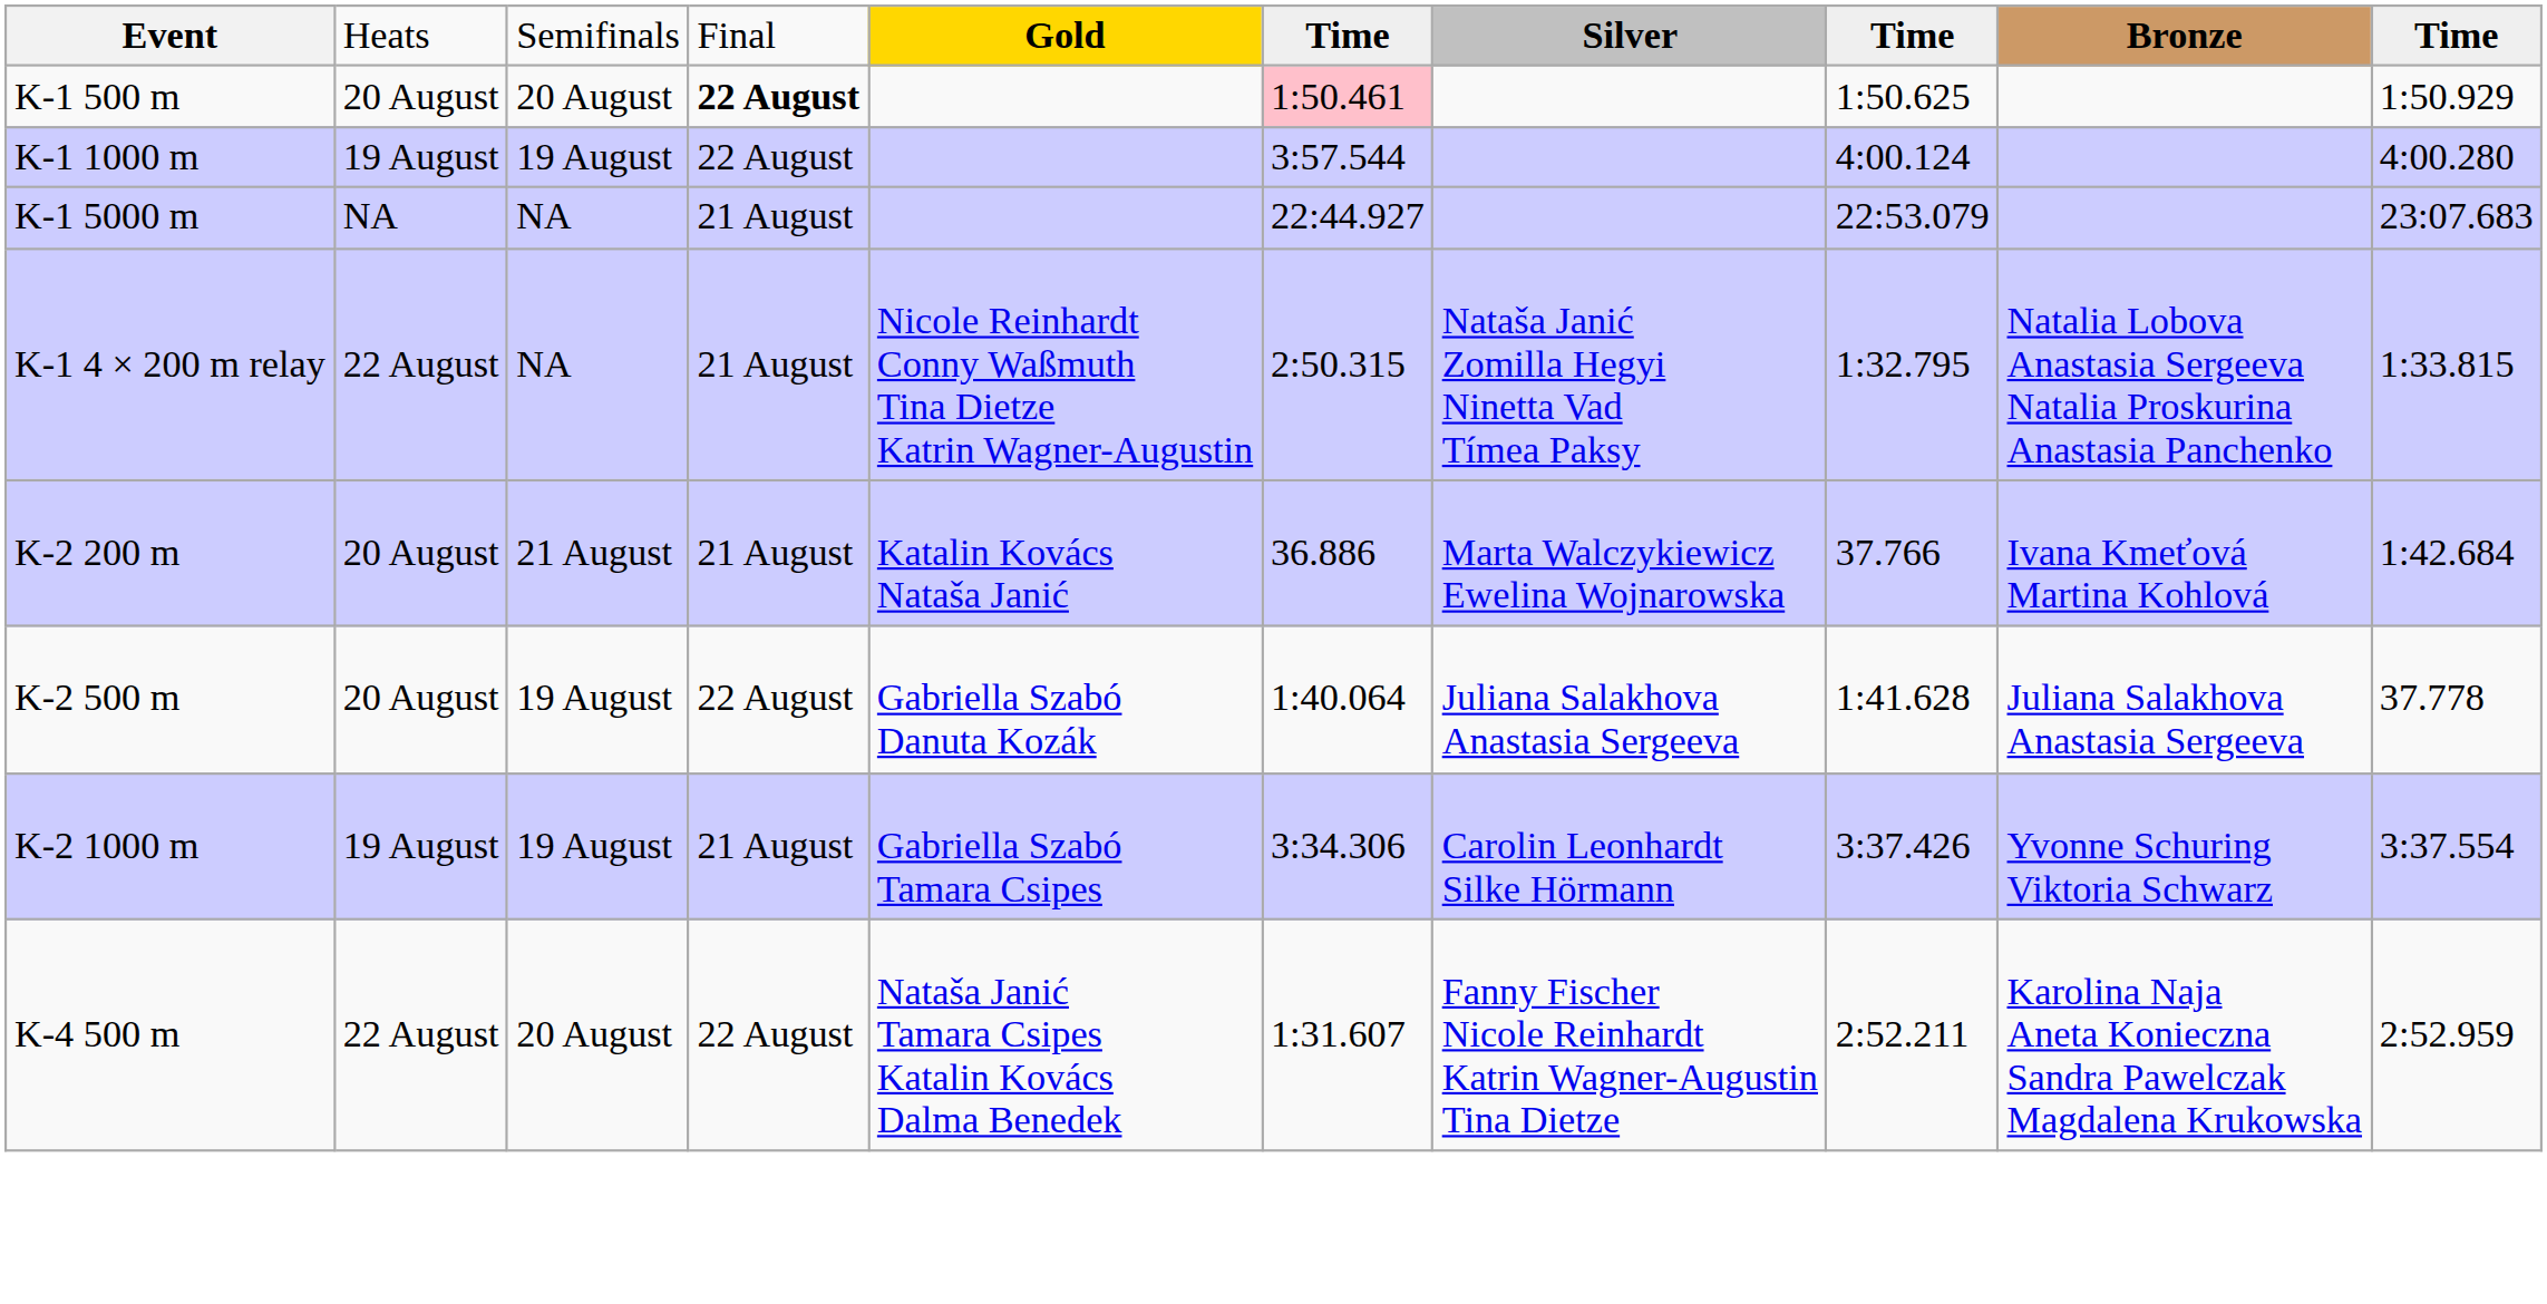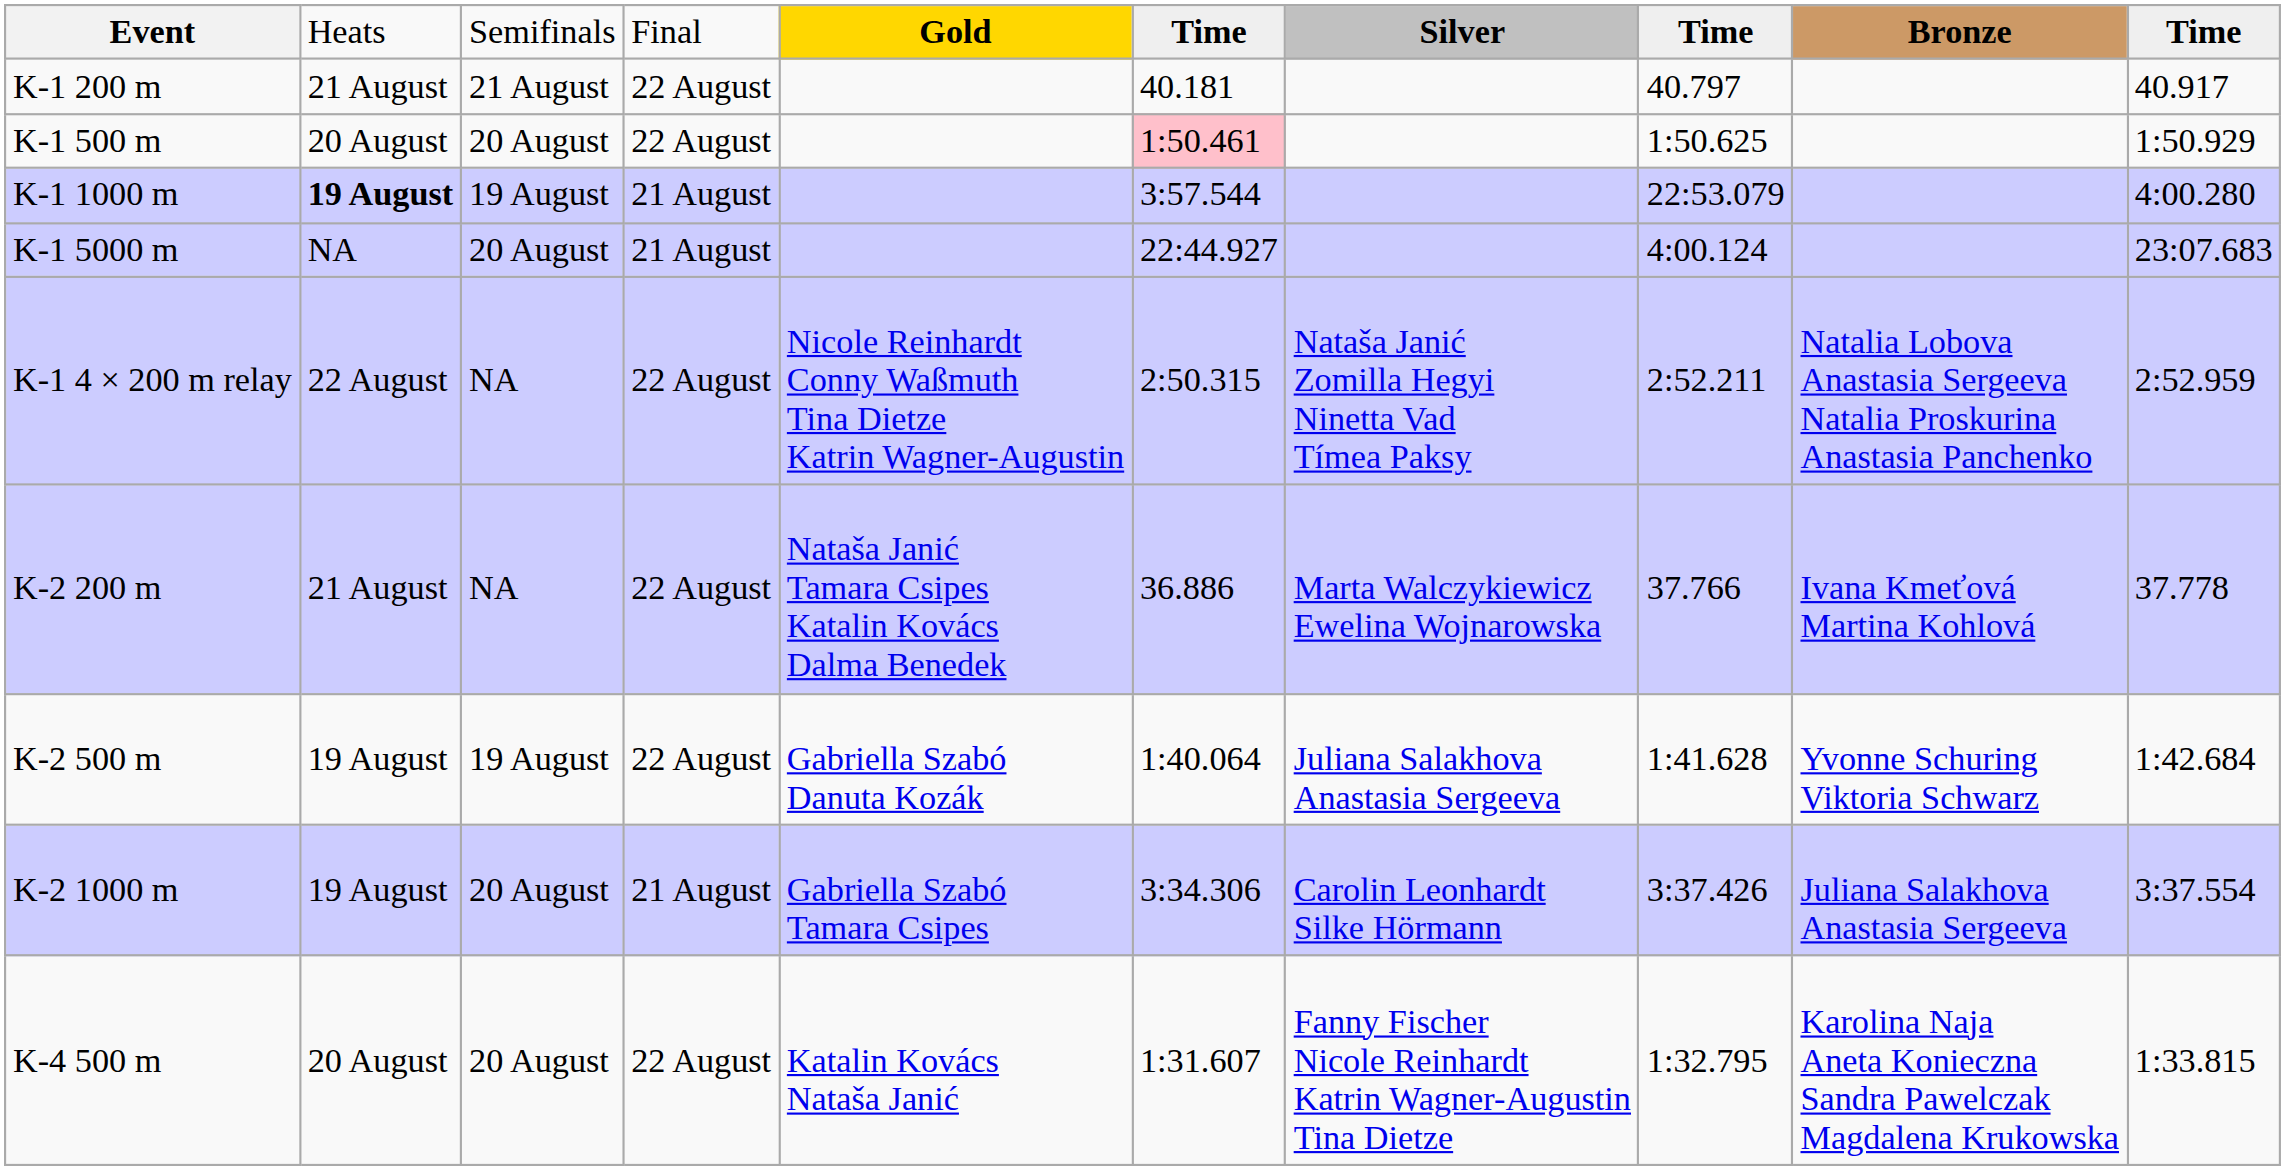+ row: K-1 200 m | 21 August | 21 August | 22 August | 40.181 | 40.797 | 40.917
K-1 500 m | column 4: bold -> normal
K-1 1000 m | column 2: normal -> bold
K-1 1000 m | column 4: 22 August -> 21 August
K-1 1000 m | column 8: 4:00.124 -> 22:53.079
K-1 5000 m | column 3: NA -> 20 August
K-1 5000 m | column 8: 22:53.079 -> 4:00.124
K-1 4 × 200 m relay | column 4: 21 August -> 22 August
K-1 4 × 200 m relay | column 8: 1:32.795 -> 2:52.211
K-1 4 × 200 m relay | column 10: 1:33.815 -> 2:52.959
K-2 200 m | column 2: 20 August -> 21 August
K-2 200 m | column 3: 21 August -> NA
K-2 200 m | column 4: 21 August -> 22 August
K-2 200 m | column 5: Katalin Kovács Nataša Janić -> Nataša Janić Tamara Csipes Katalin Kovács Dalma Benedek
K-2 200 m | column 10: 1:42.684 -> 37.778
K-2 500 m | column 2: 20 August -> 19 August
K-2 500 m | column 9: Juliana Salakhova Anastasia Sergeeva -> Yvonne Schuring Viktoria Schwarz
K-2 500 m | column 10: 37.778 -> 1:42.684
K-2 1000 m | column 3: 19 August -> 20 August
K-2 1000 m | column 9: Yvonne Schuring Viktoria Schwarz -> Juliana Salakhova Anastasia Sergeeva
K-4 500 m | column 2: 22 August -> 20 August
K-4 500 m | column 5: Nataša Janić Tamara Csipes Katalin Kovács Dalma Benedek -> Katalin Kovács Nataša Janić
K-4 500 m | column 8: 2:52.211 -> 1:32.795
K-4 500 m | column 10: 2:52.959 -> 1:33.815
